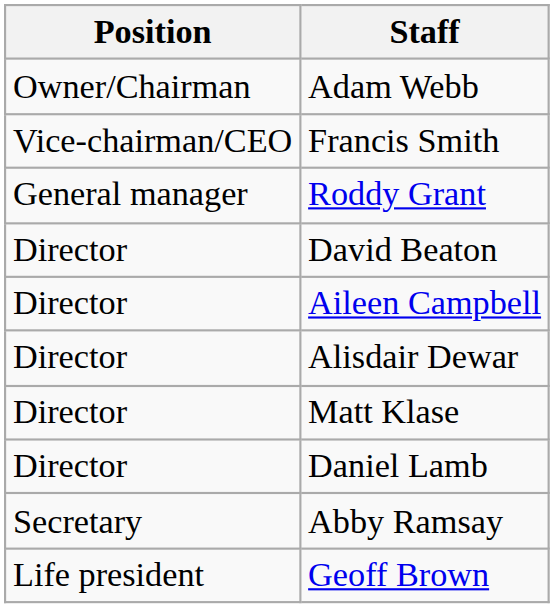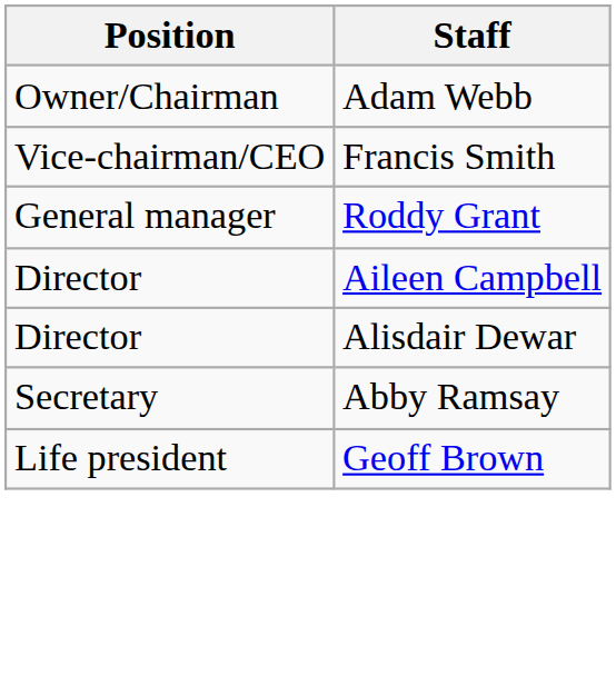- row: Director | David Beaton
- row: Director | Matt Klase
- row: Director | Daniel Lamb
